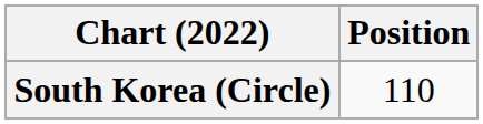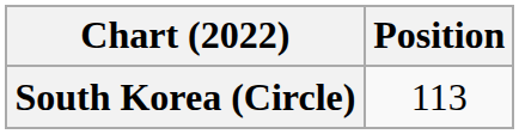South Korea (Circle) | Position: 110 -> 113
